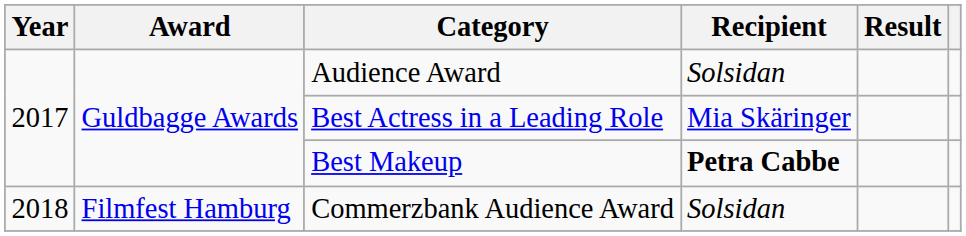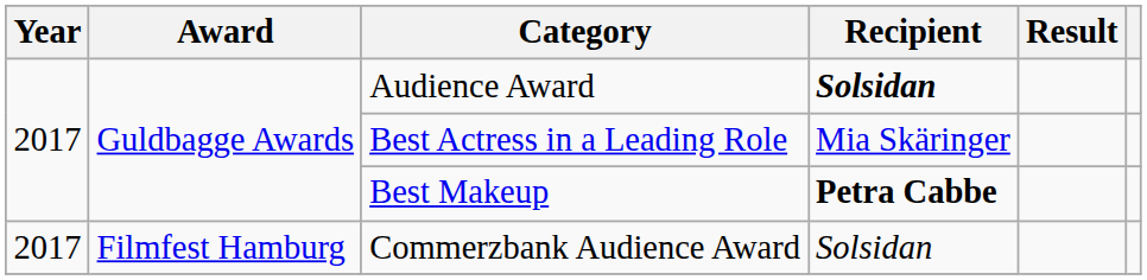Audience Award | Recipient: normal -> bold
Commerzbank Audience Award | Year: 2018 -> 2017
